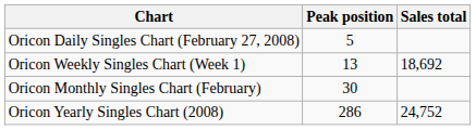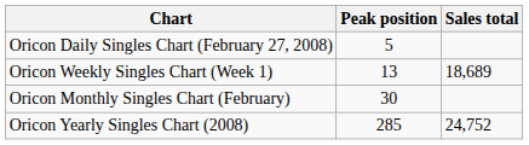Oricon Weekly Singles Chart (Week 1) | Sales total: 18,692 -> 18,689
Oricon Yearly Singles Chart (2008) | Peak position: 286 -> 285
